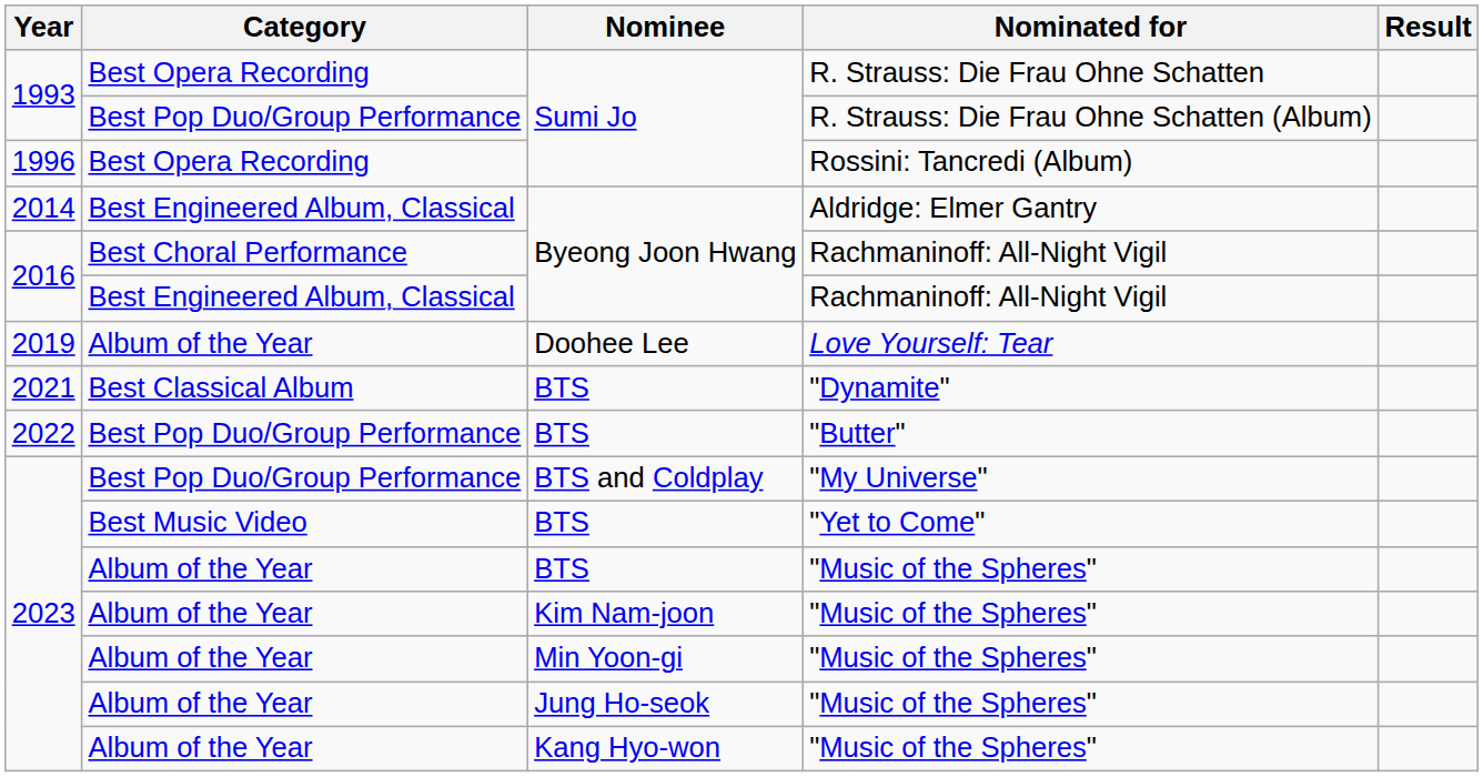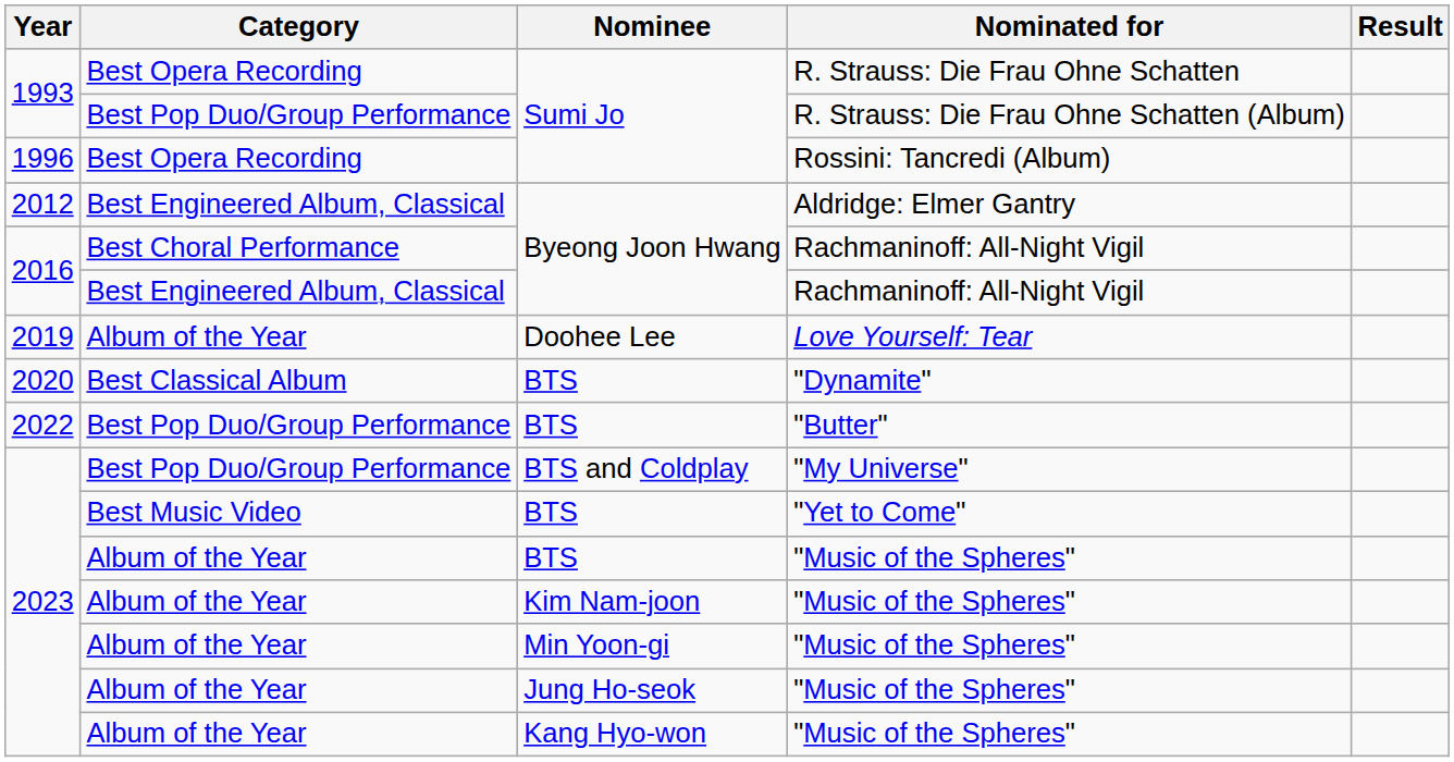Aldridge: Elmer Gantry | Year: 2014 -> 2012
"Dynamite" | Year: 2021 -> 2020
